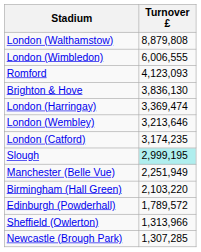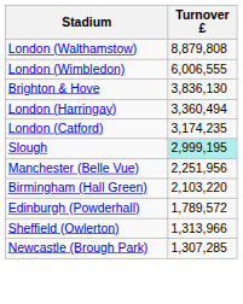- row: Romford | 4,123,093
London (Harringay) | Turnover £: 3,369,474 -> 3,360,494
- row: London (Wembley) | 3,213,646
Manchester (Belle Vue) | Turnover £: 2,251,949 -> 2,251,956
